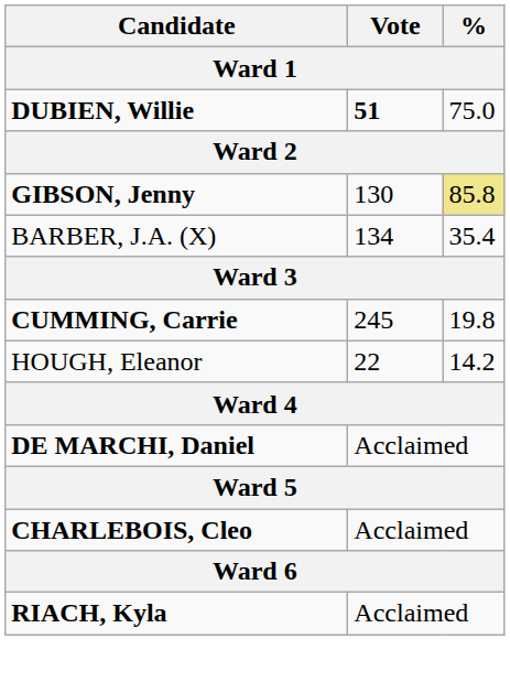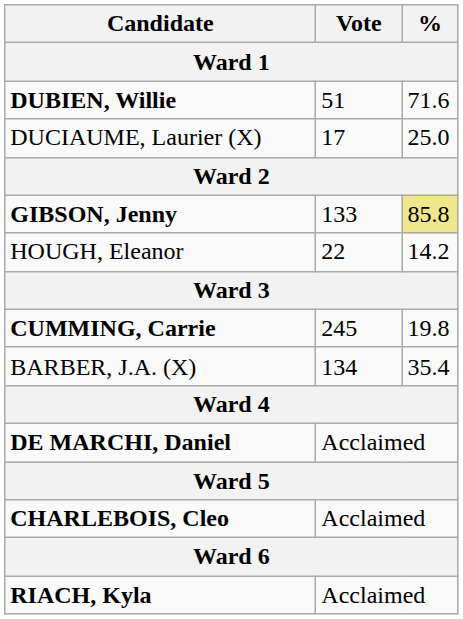DUBIEN, Willie | Vote: bold -> normal
DUBIEN, Willie | %: 75.0 -> 71.6
+ row: DUCIAUME, Laurier (X) | 17 | 25.0
GIBSON, Jenny | Vote: 130 -> 133
rows swapped: HOUGH, Eleanor <-> BARBER, J.A. (X)
